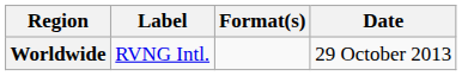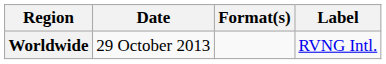columns swapped: Date <-> Label
